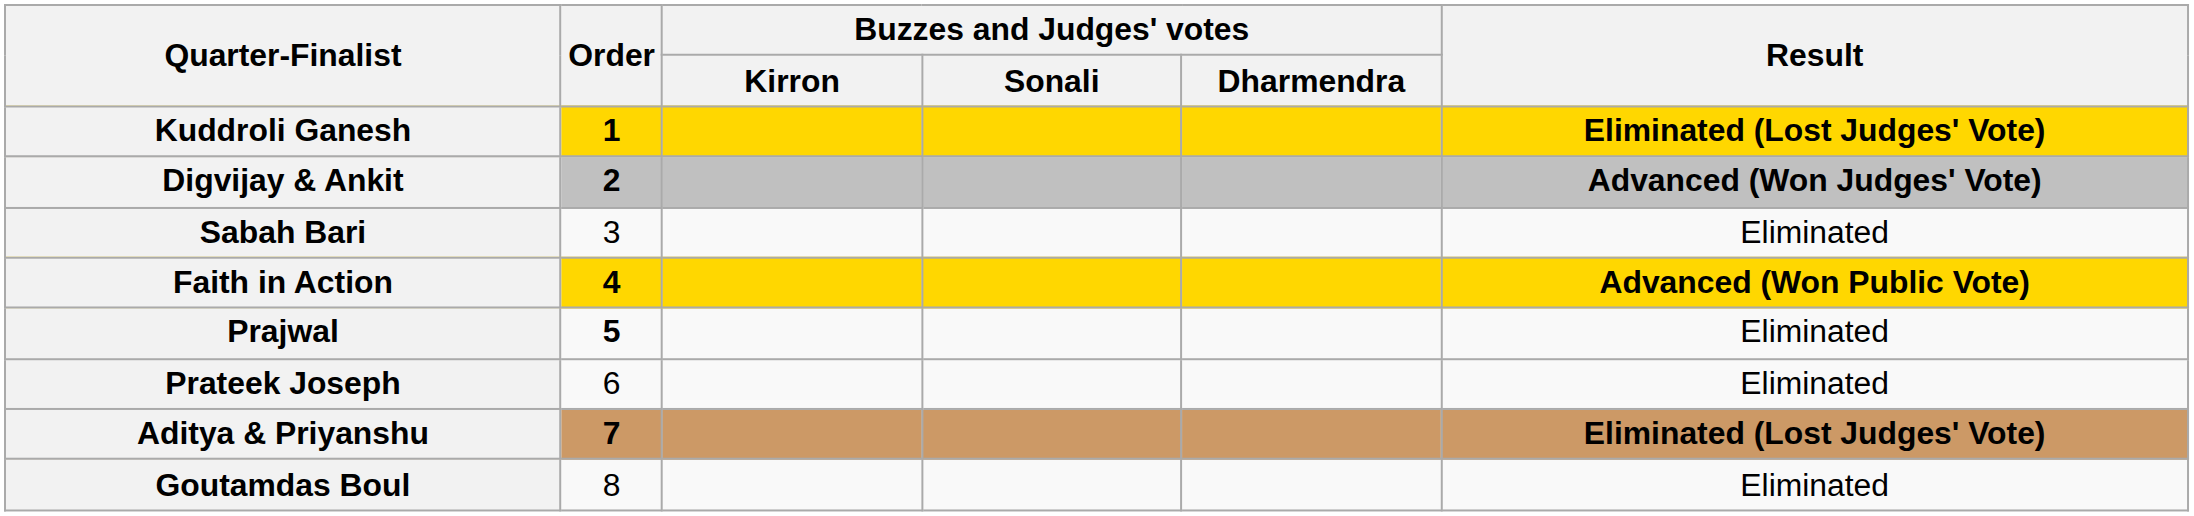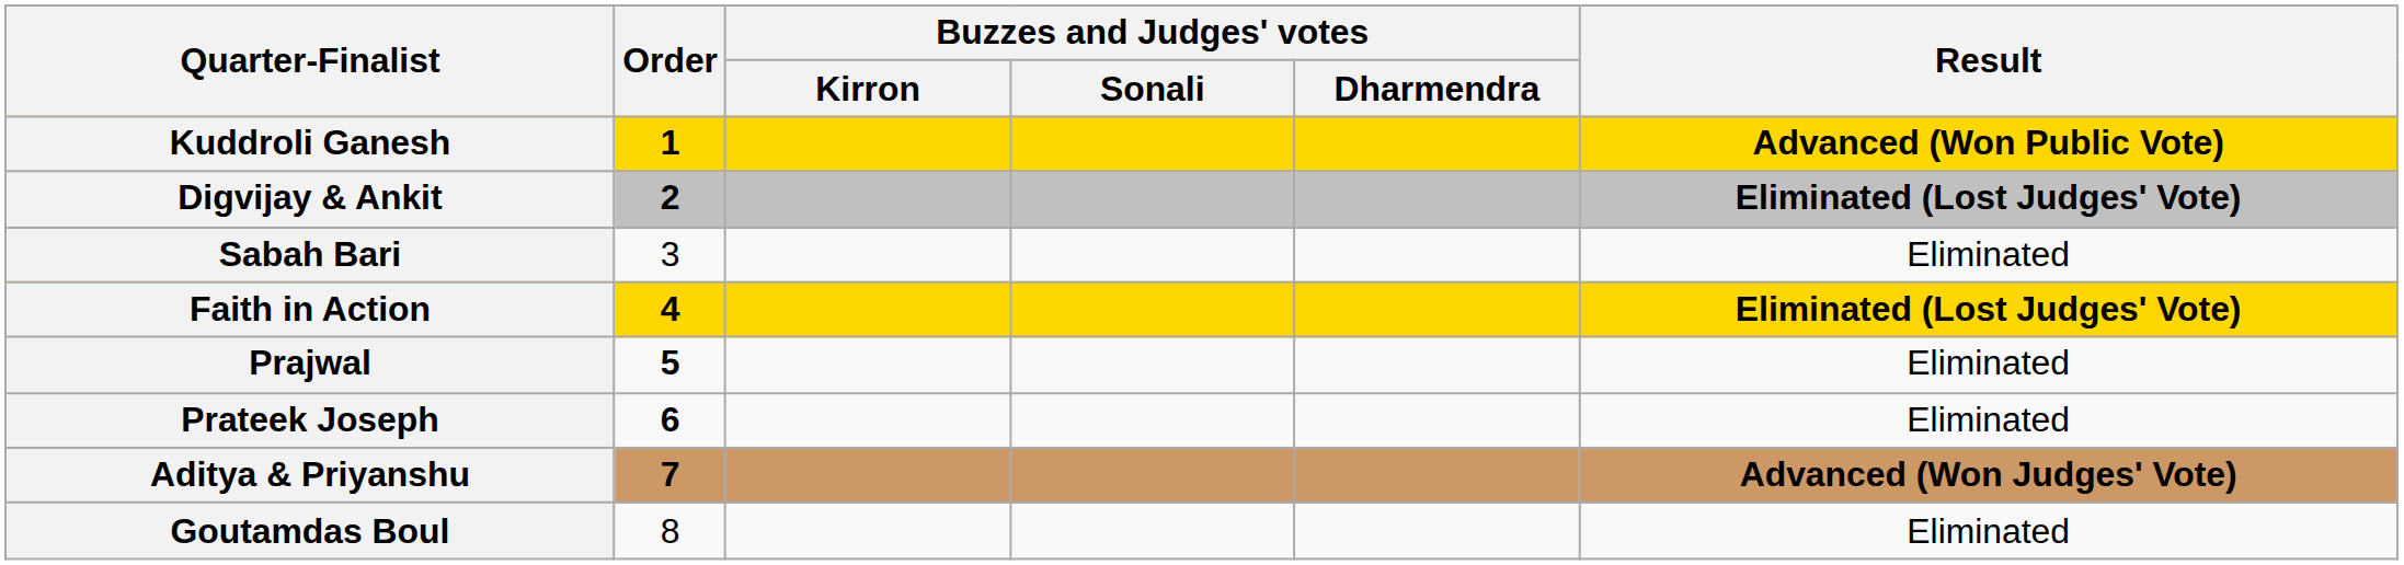Kuddroli Ganesh | Result: Eliminated (Lost Judges' Vote) -> Advanced (Won Public Vote)
Digvijay & Ankit | Result: Advanced (Won Judges' Vote) -> Eliminated (Lost Judges' Vote)
Faith in Action | Result: Advanced (Won Public Vote) -> Eliminated (Lost Judges' Vote)
Prateek Joseph | Order: normal -> bold
Aditya & Priyanshu | Result: Eliminated (Lost Judges' Vote) -> Advanced (Won Judges' Vote)
